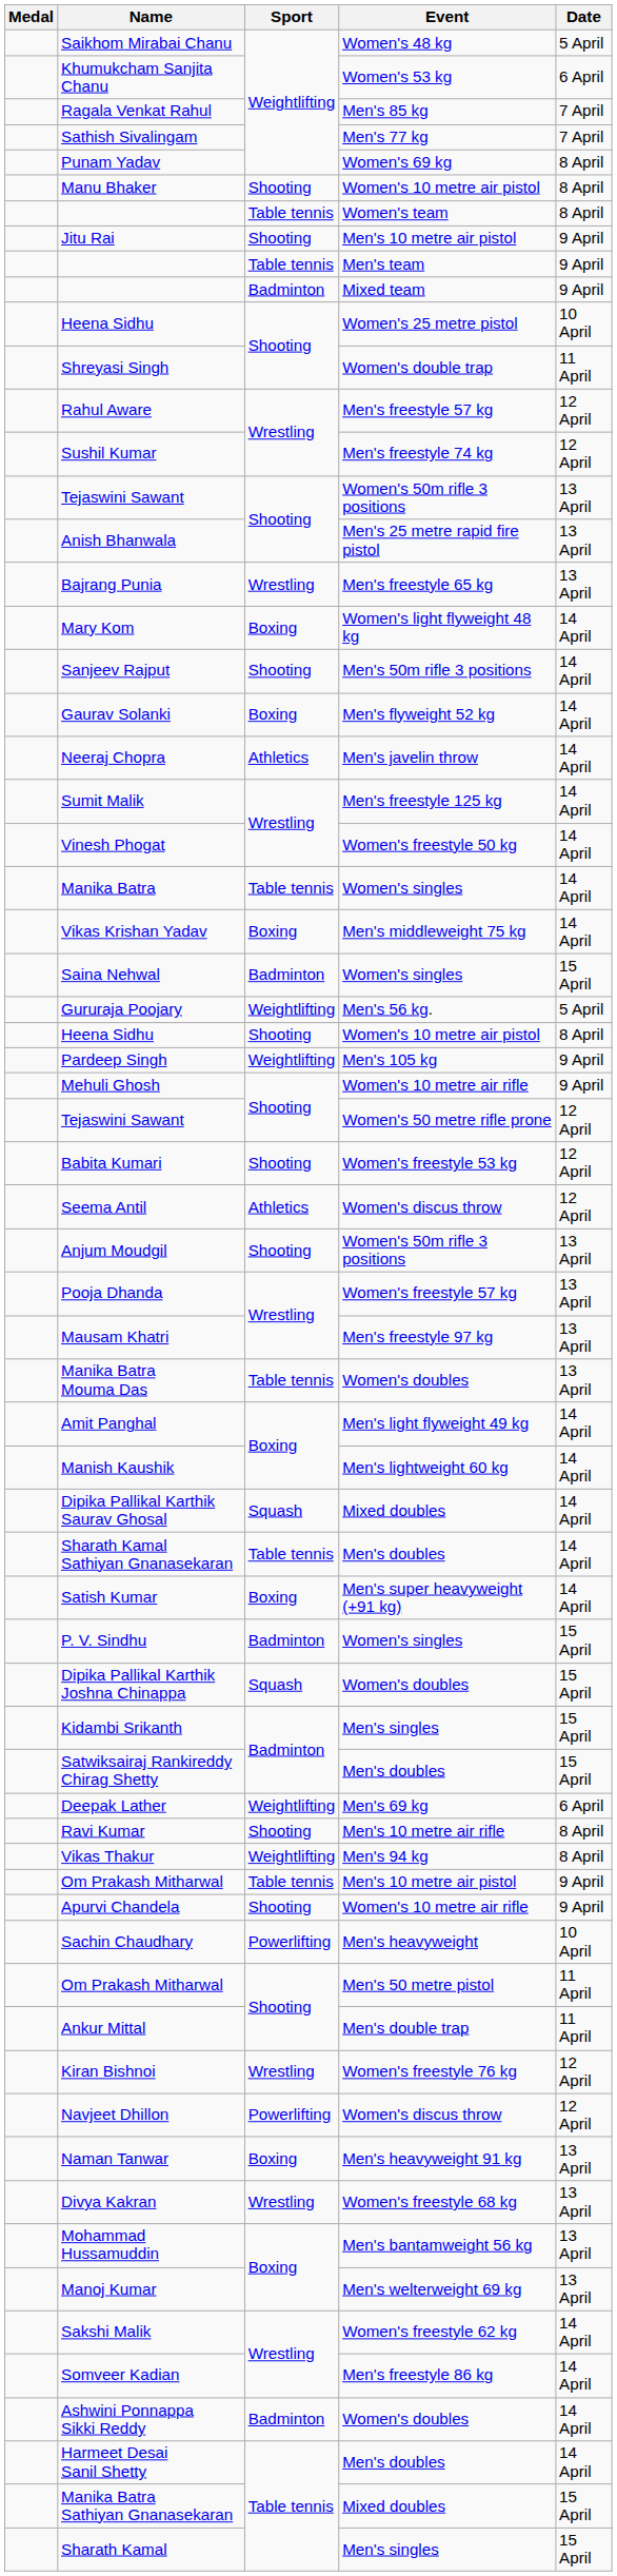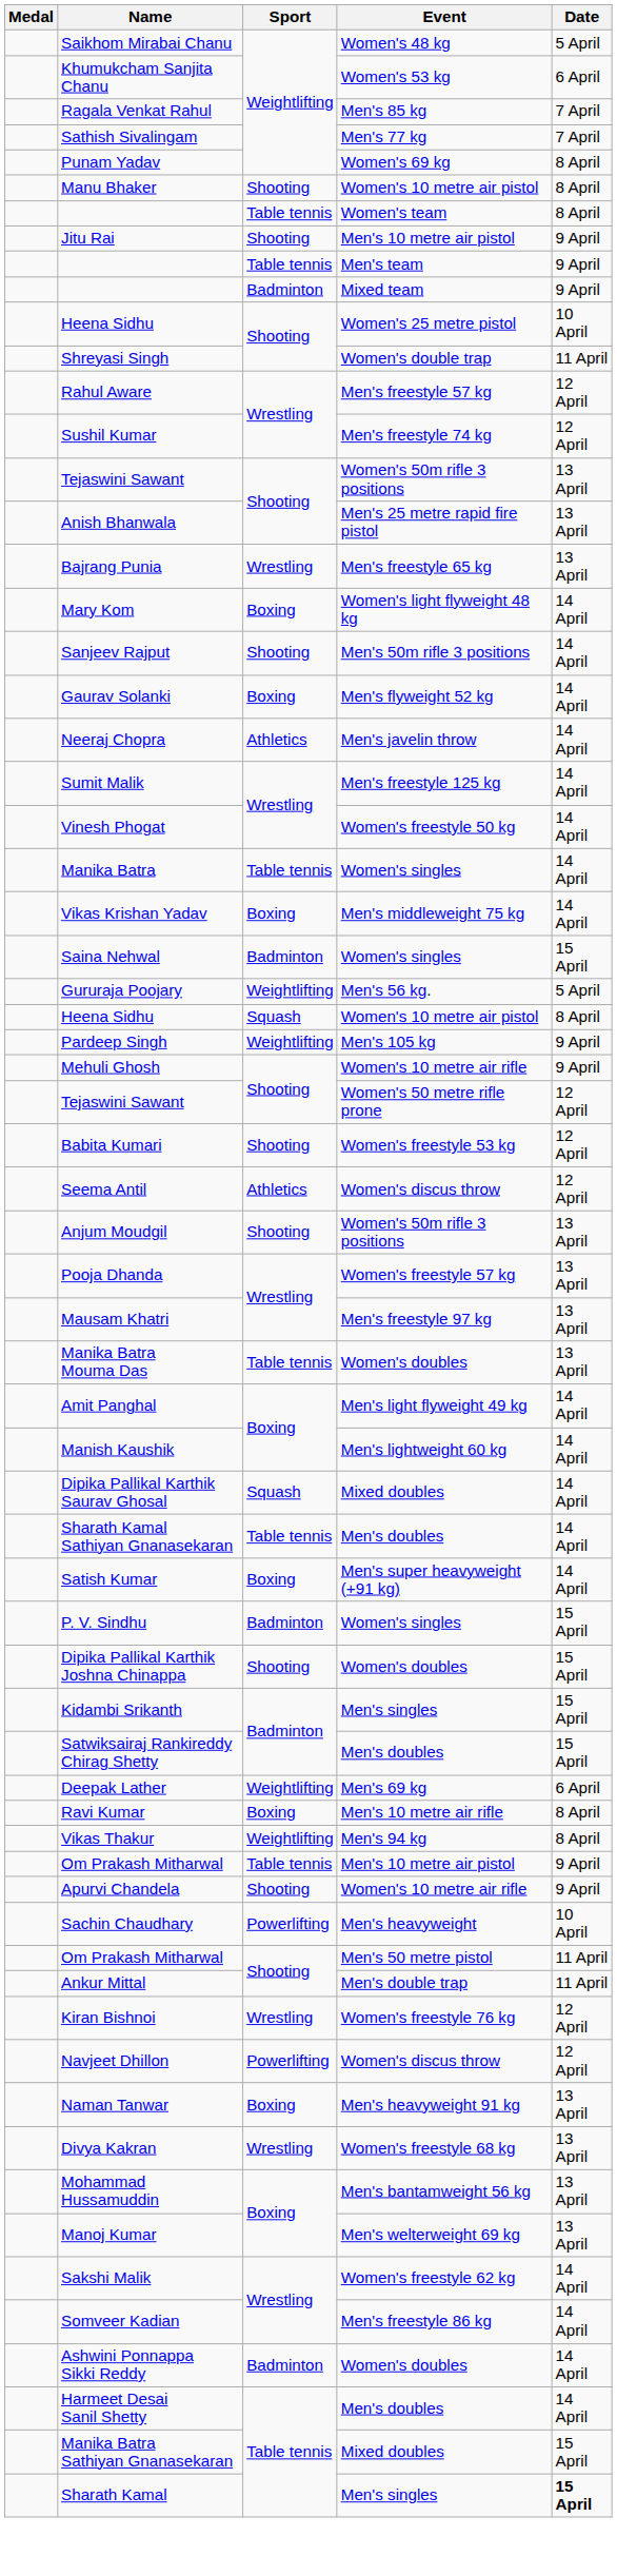Heena Sidhu / Women's 10 metre air pistol | Sport: Shooting -> Squash
Dipika Pallikal Karthik Joshna Chinappa | Sport: Squash -> Shooting
Ravi Kumar | Sport: Shooting -> Boxing
Sharath Kamal | Date: normal -> bold
